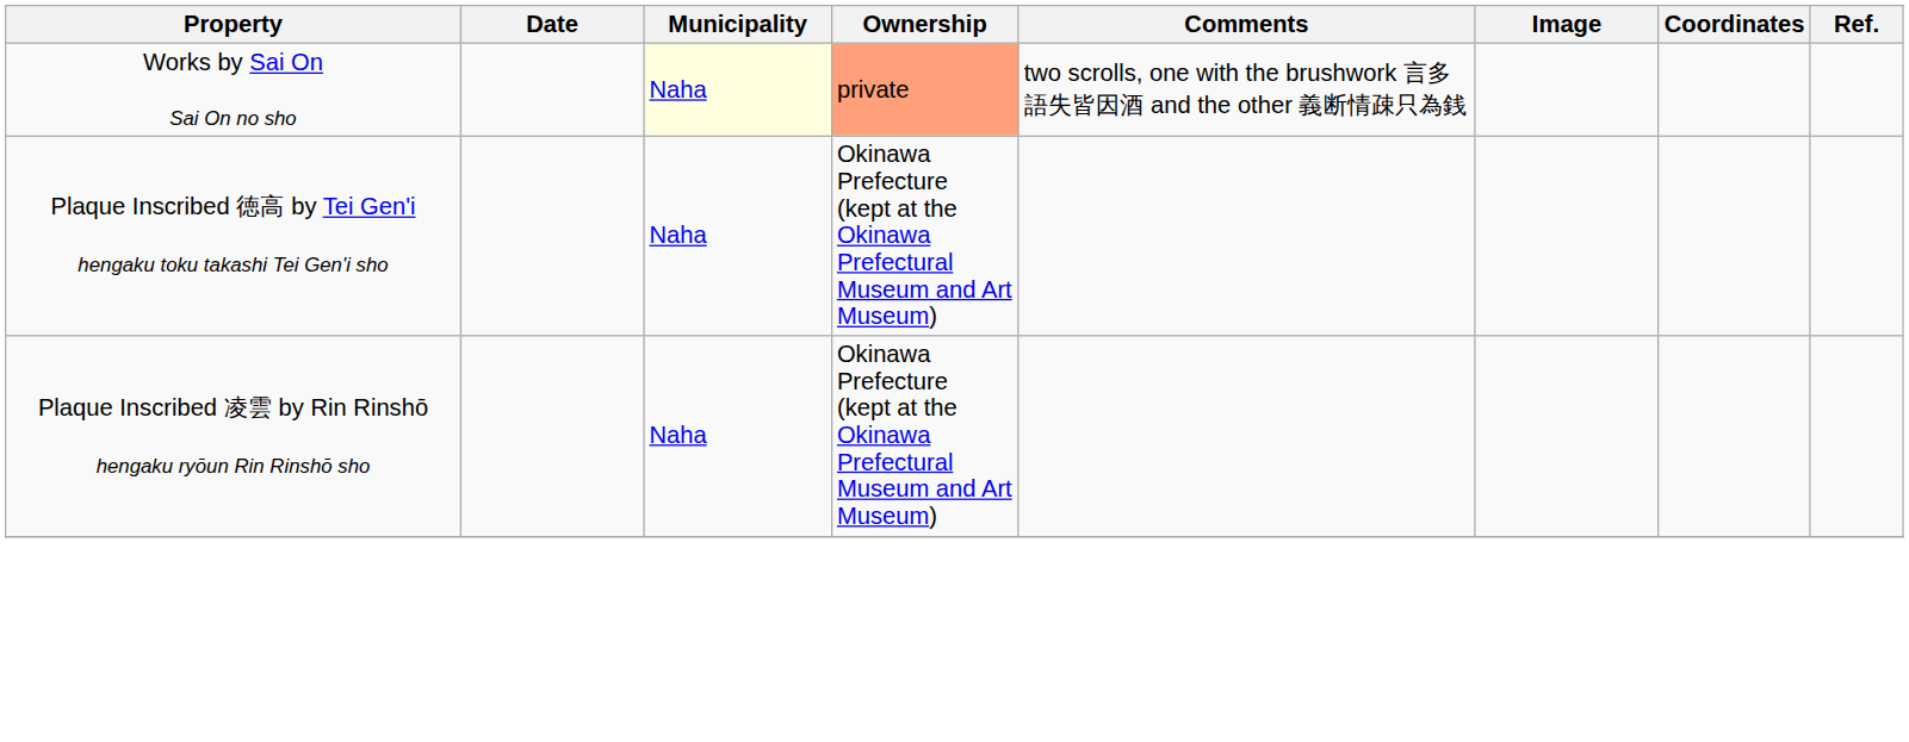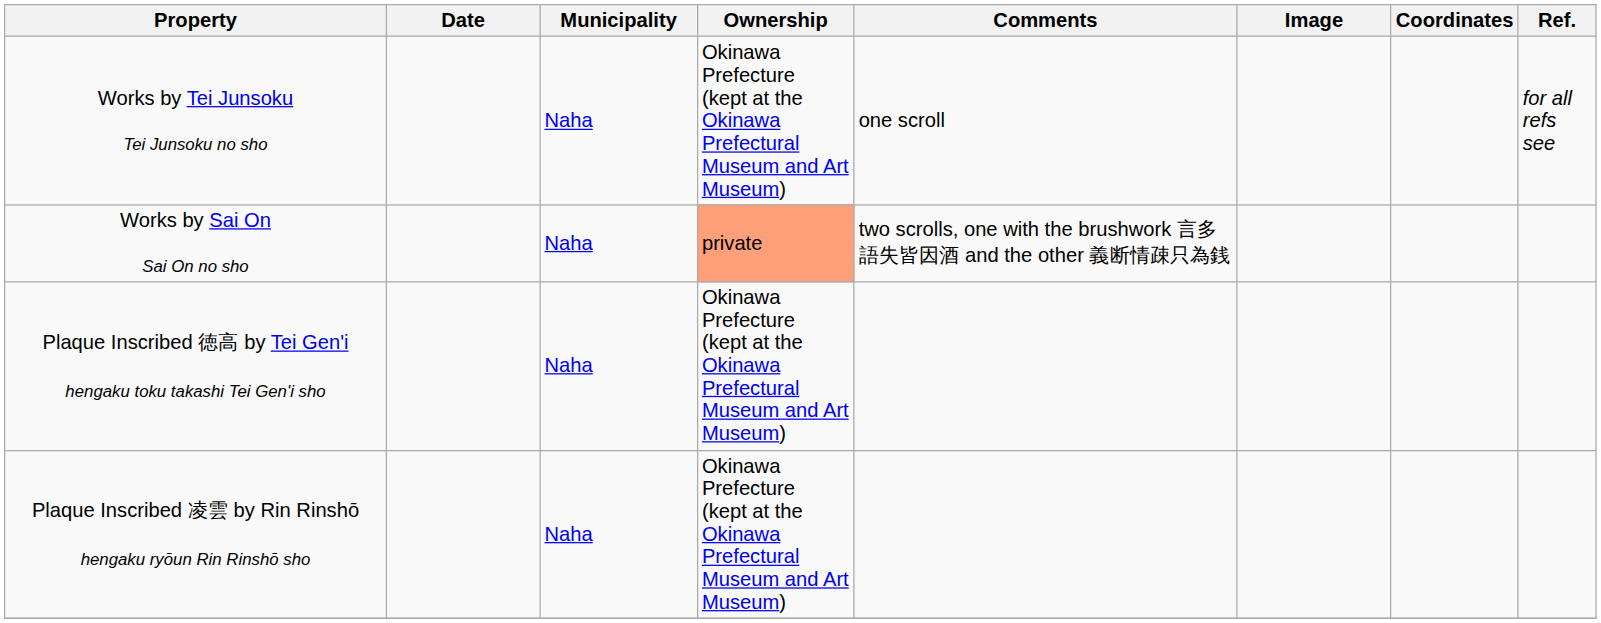+ row: Works by Tei Junsoku Tei Junsoku no sho | Naha | Okinawa Prefecture (kept at the Okinawa Prefectural Museum and Art Museum) | one scroll | for all refs see
Works by Sai On Sai On no sho | Municipality: lightyellow background -> no background
